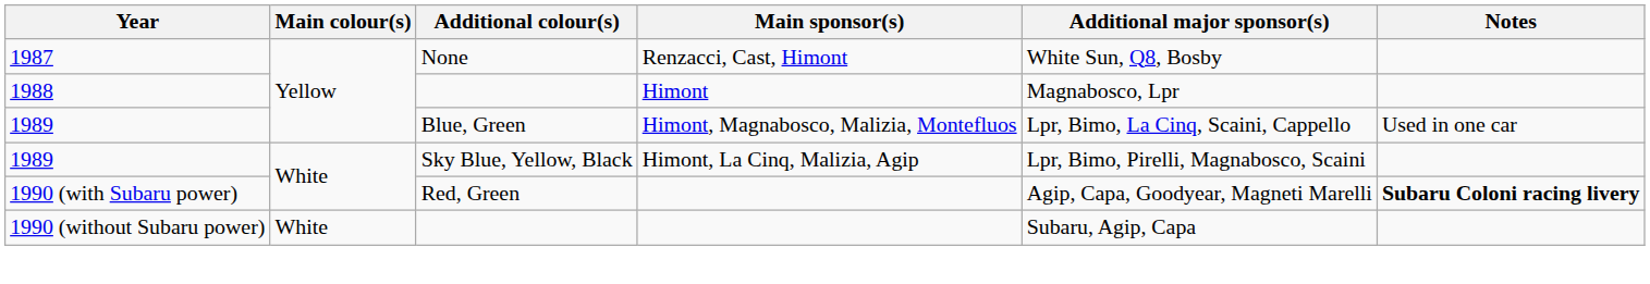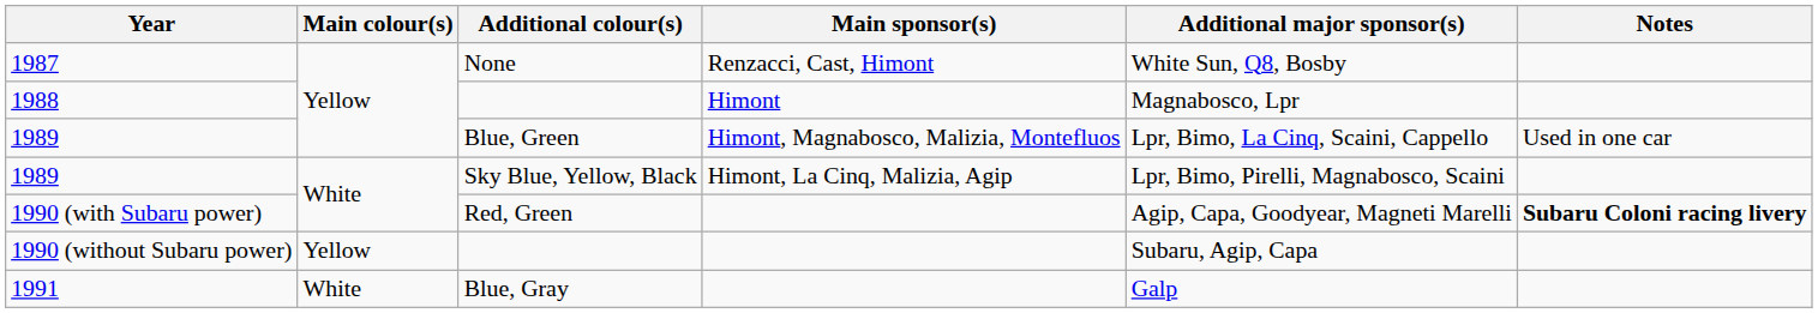1990 (without Subaru power) | Main colour(s): White -> Yellow
+ row: 1991 | White | Blue, Gray | Galp
